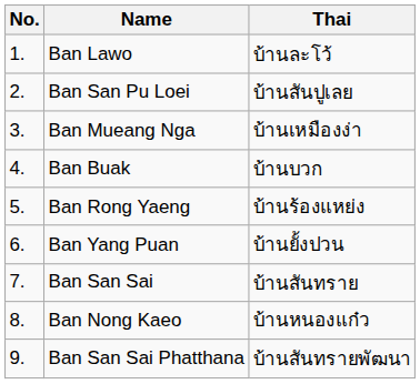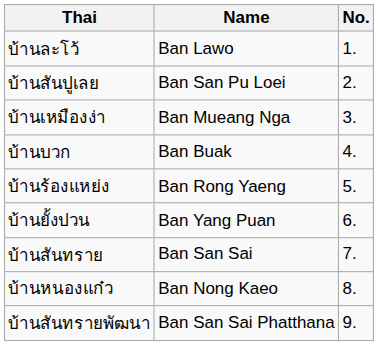columns swapped: No. <-> Thai
